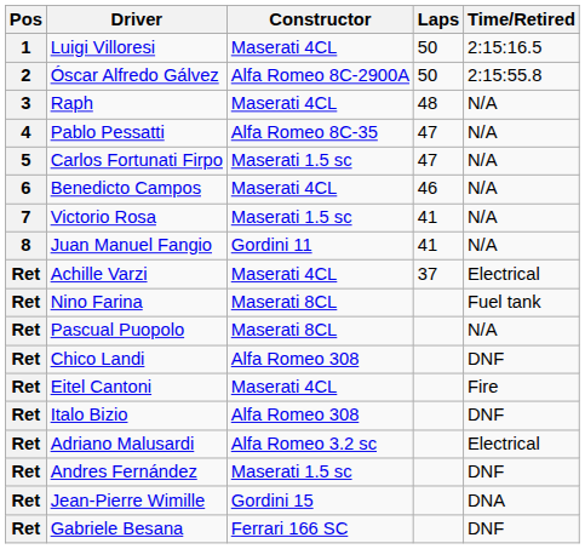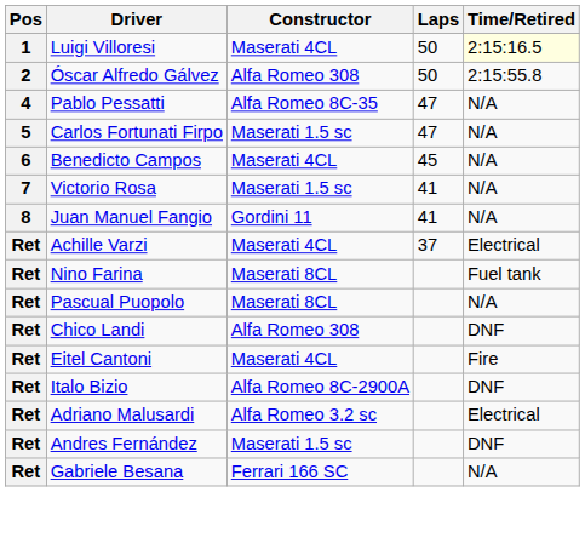Luigi Villoresi | Time/Retired: no background -> lightyellow background
Óscar Alfredo Gálvez | Constructor: Alfa Romeo 8C-2900A -> Alfa Romeo 308
- row: 3 | Raph | Maserati 4CL | 48 | N/A
Benedicto Campos | Laps: 46 -> 45
Italo Bizio | Constructor: Alfa Romeo 308 -> Alfa Romeo 8C-2900A
- row: Ret | Jean-Pierre Wimille | Gordini 15 | DNA
Gabriele Besana | Time/Retired: DNF -> N/A
